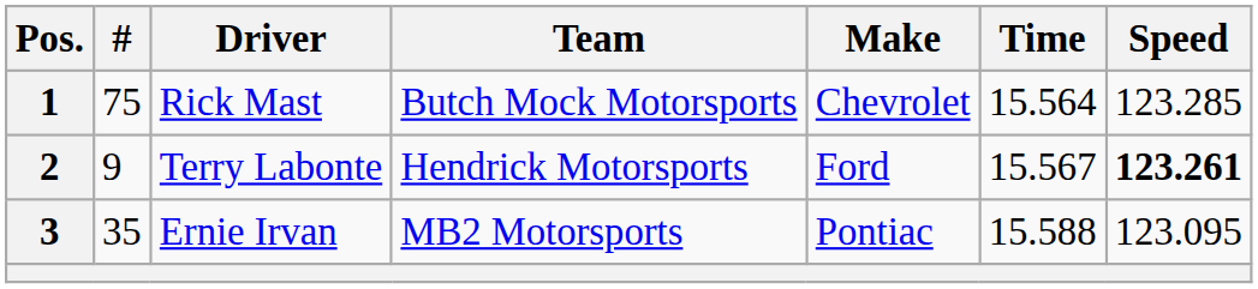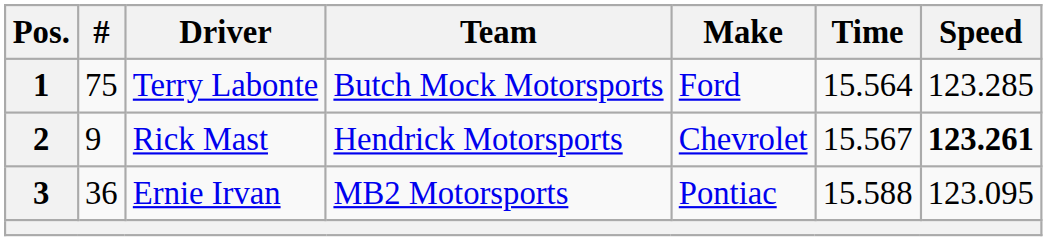1 | Driver: Rick Mast -> Terry Labonte
1 | Make: Chevrolet -> Ford
2 | Driver: Terry Labonte -> Rick Mast
2 | Make: Ford -> Chevrolet
3 | #: 35 -> 36
